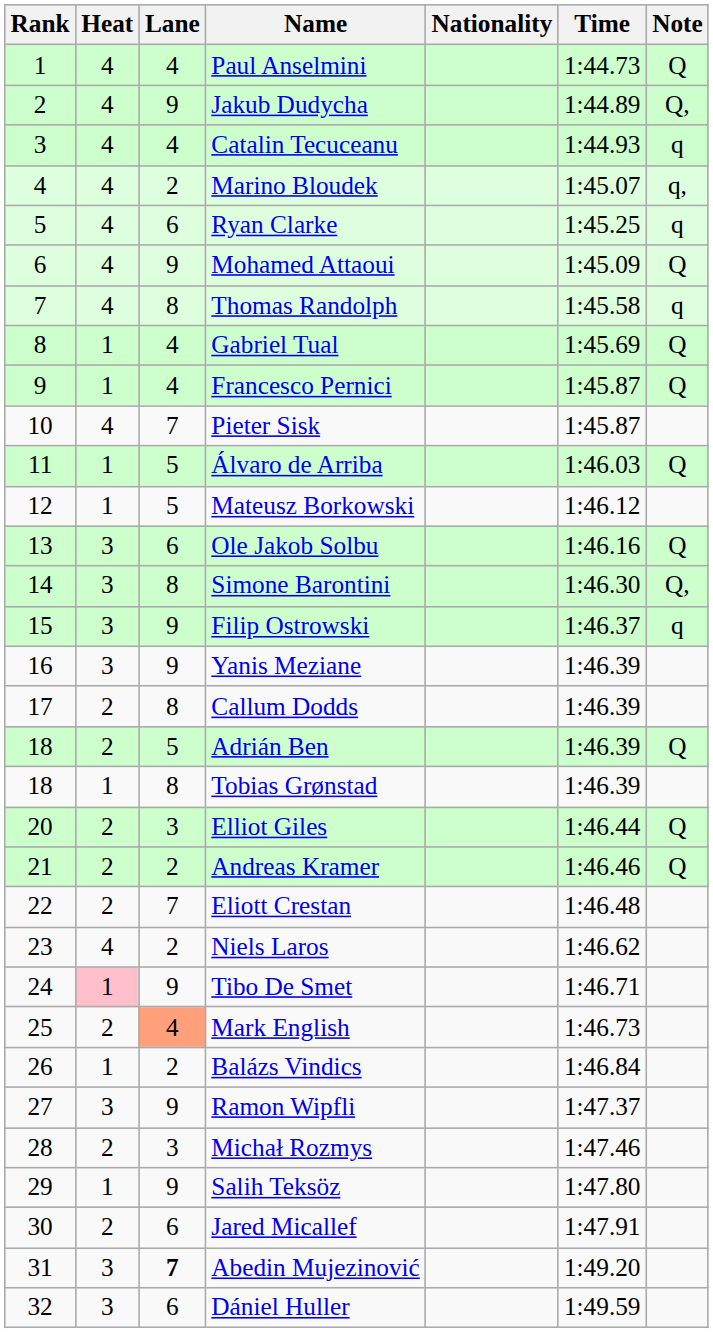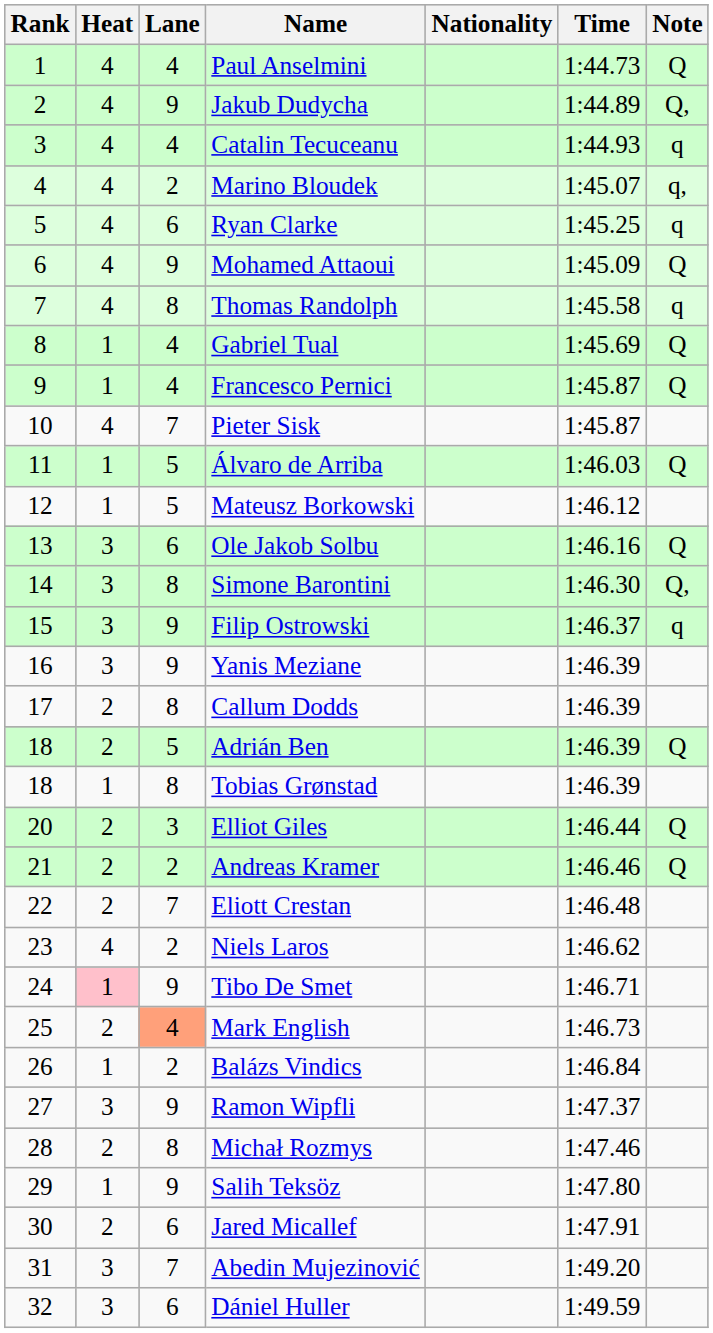Michał Rozmys | Lane: 3 -> 8
Abedin Mujezinović | Lane: bold -> normal
